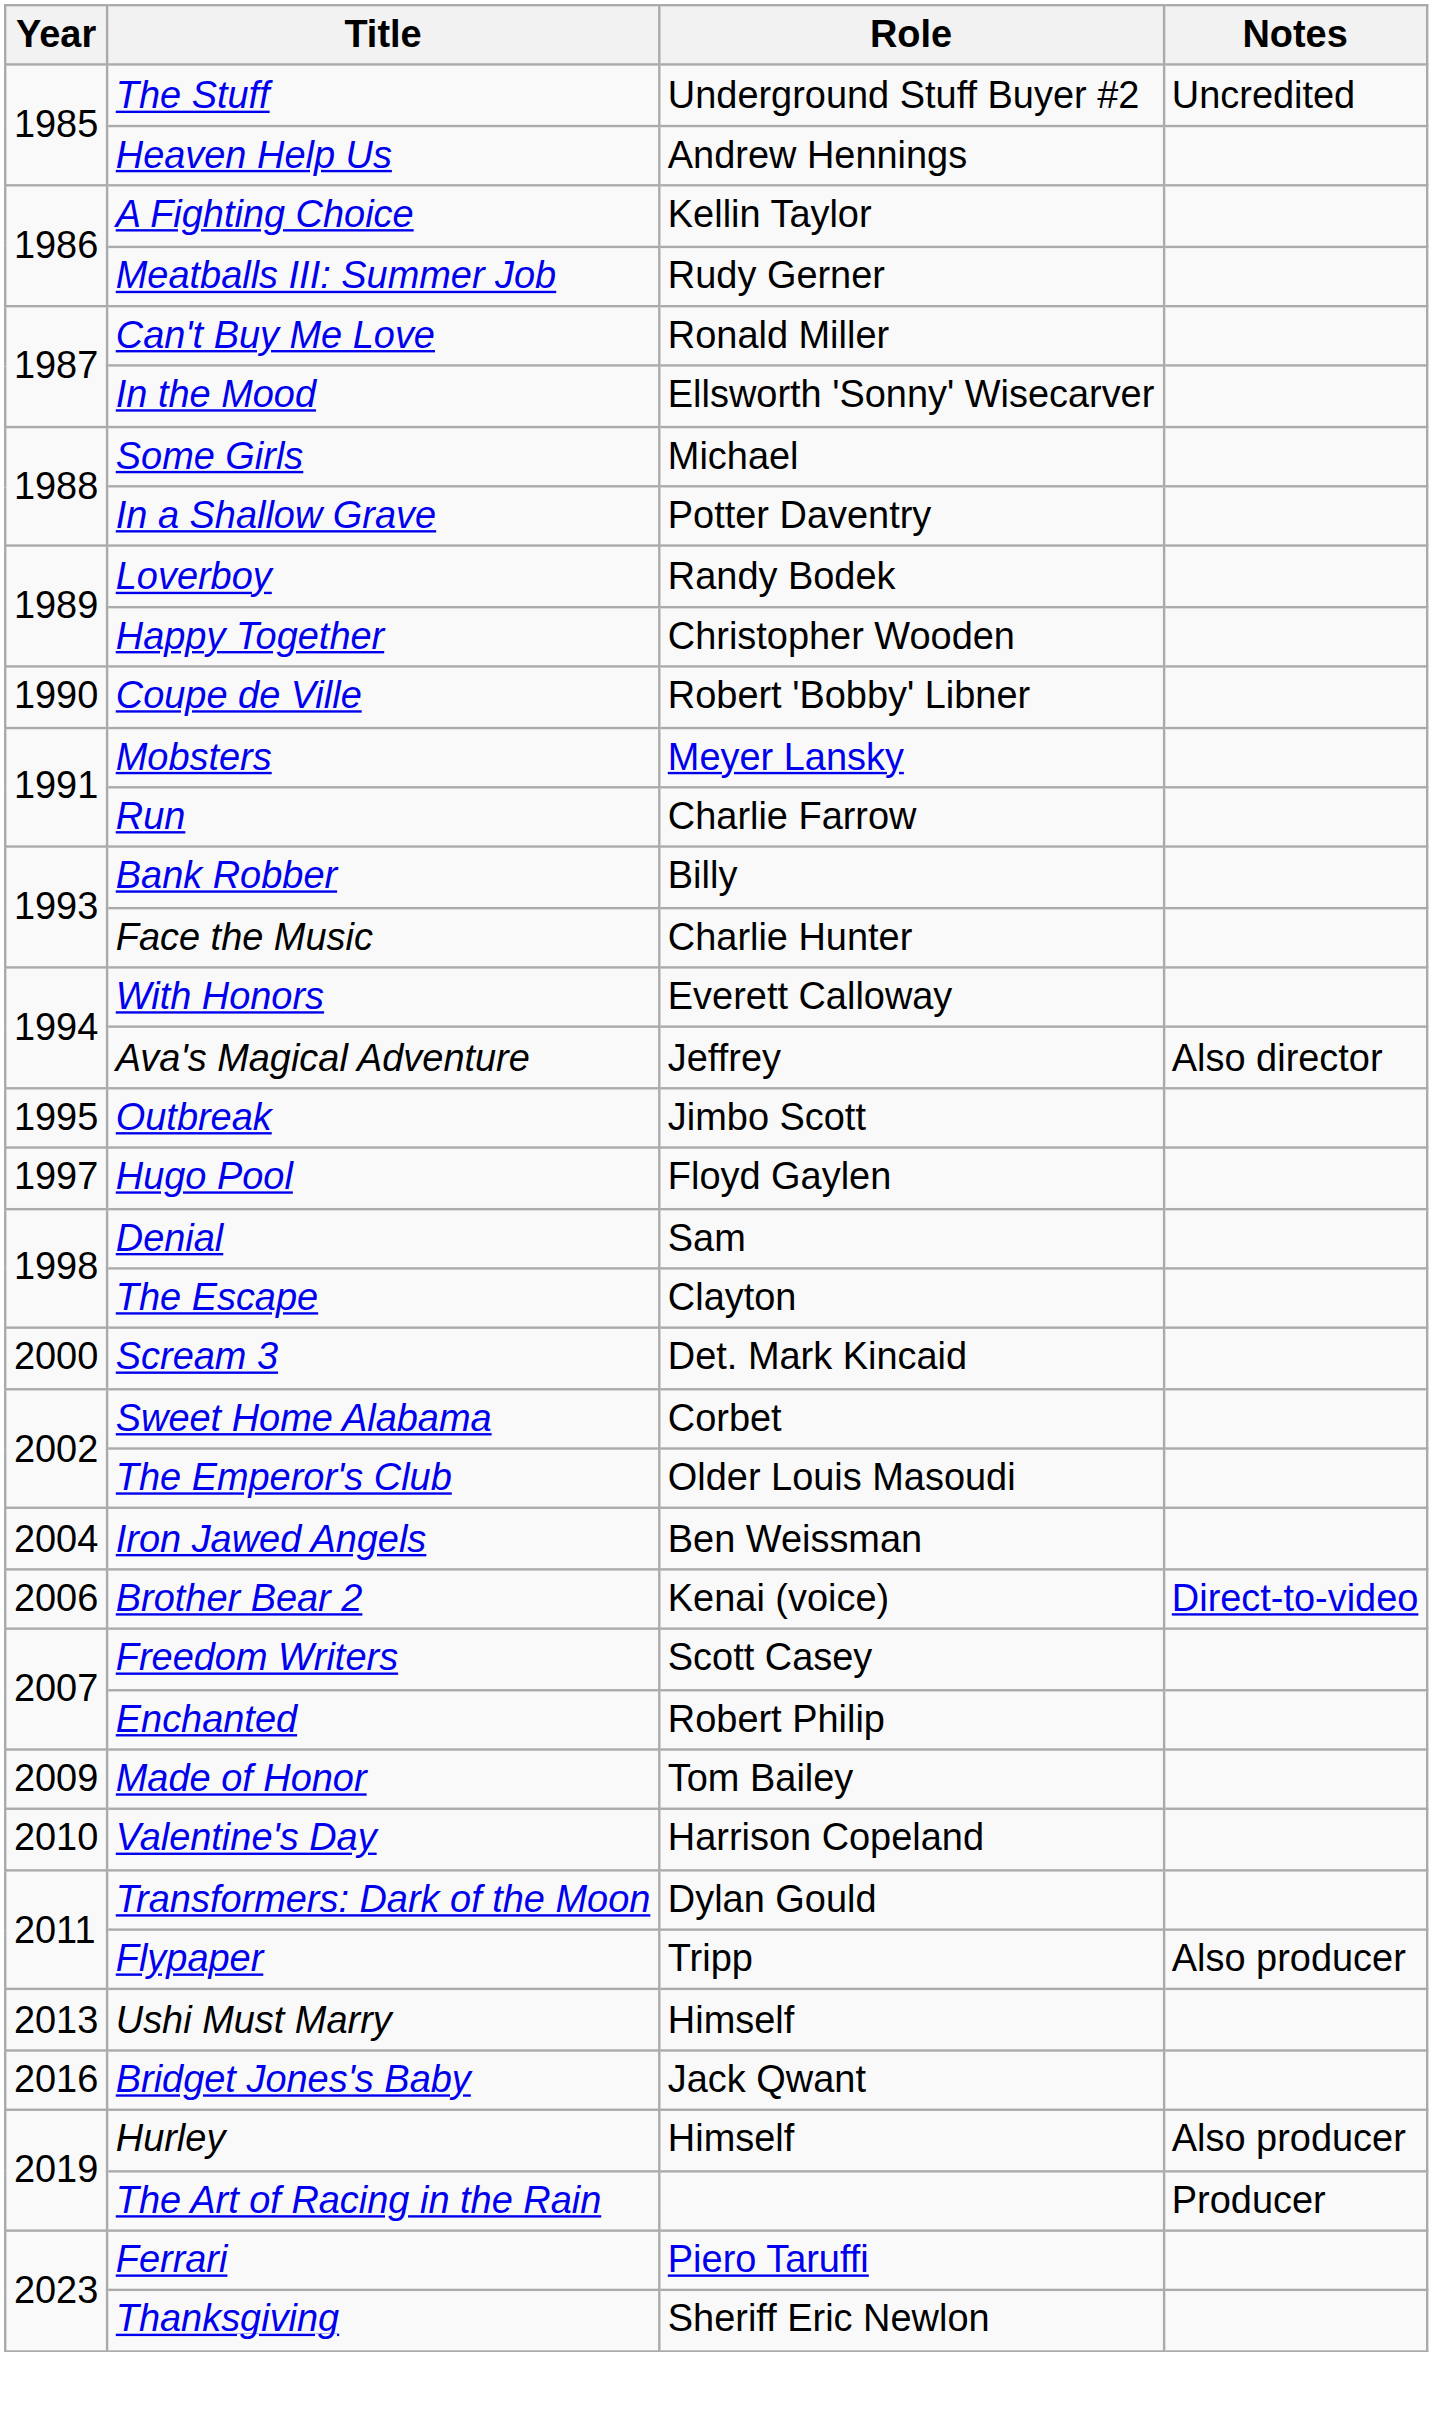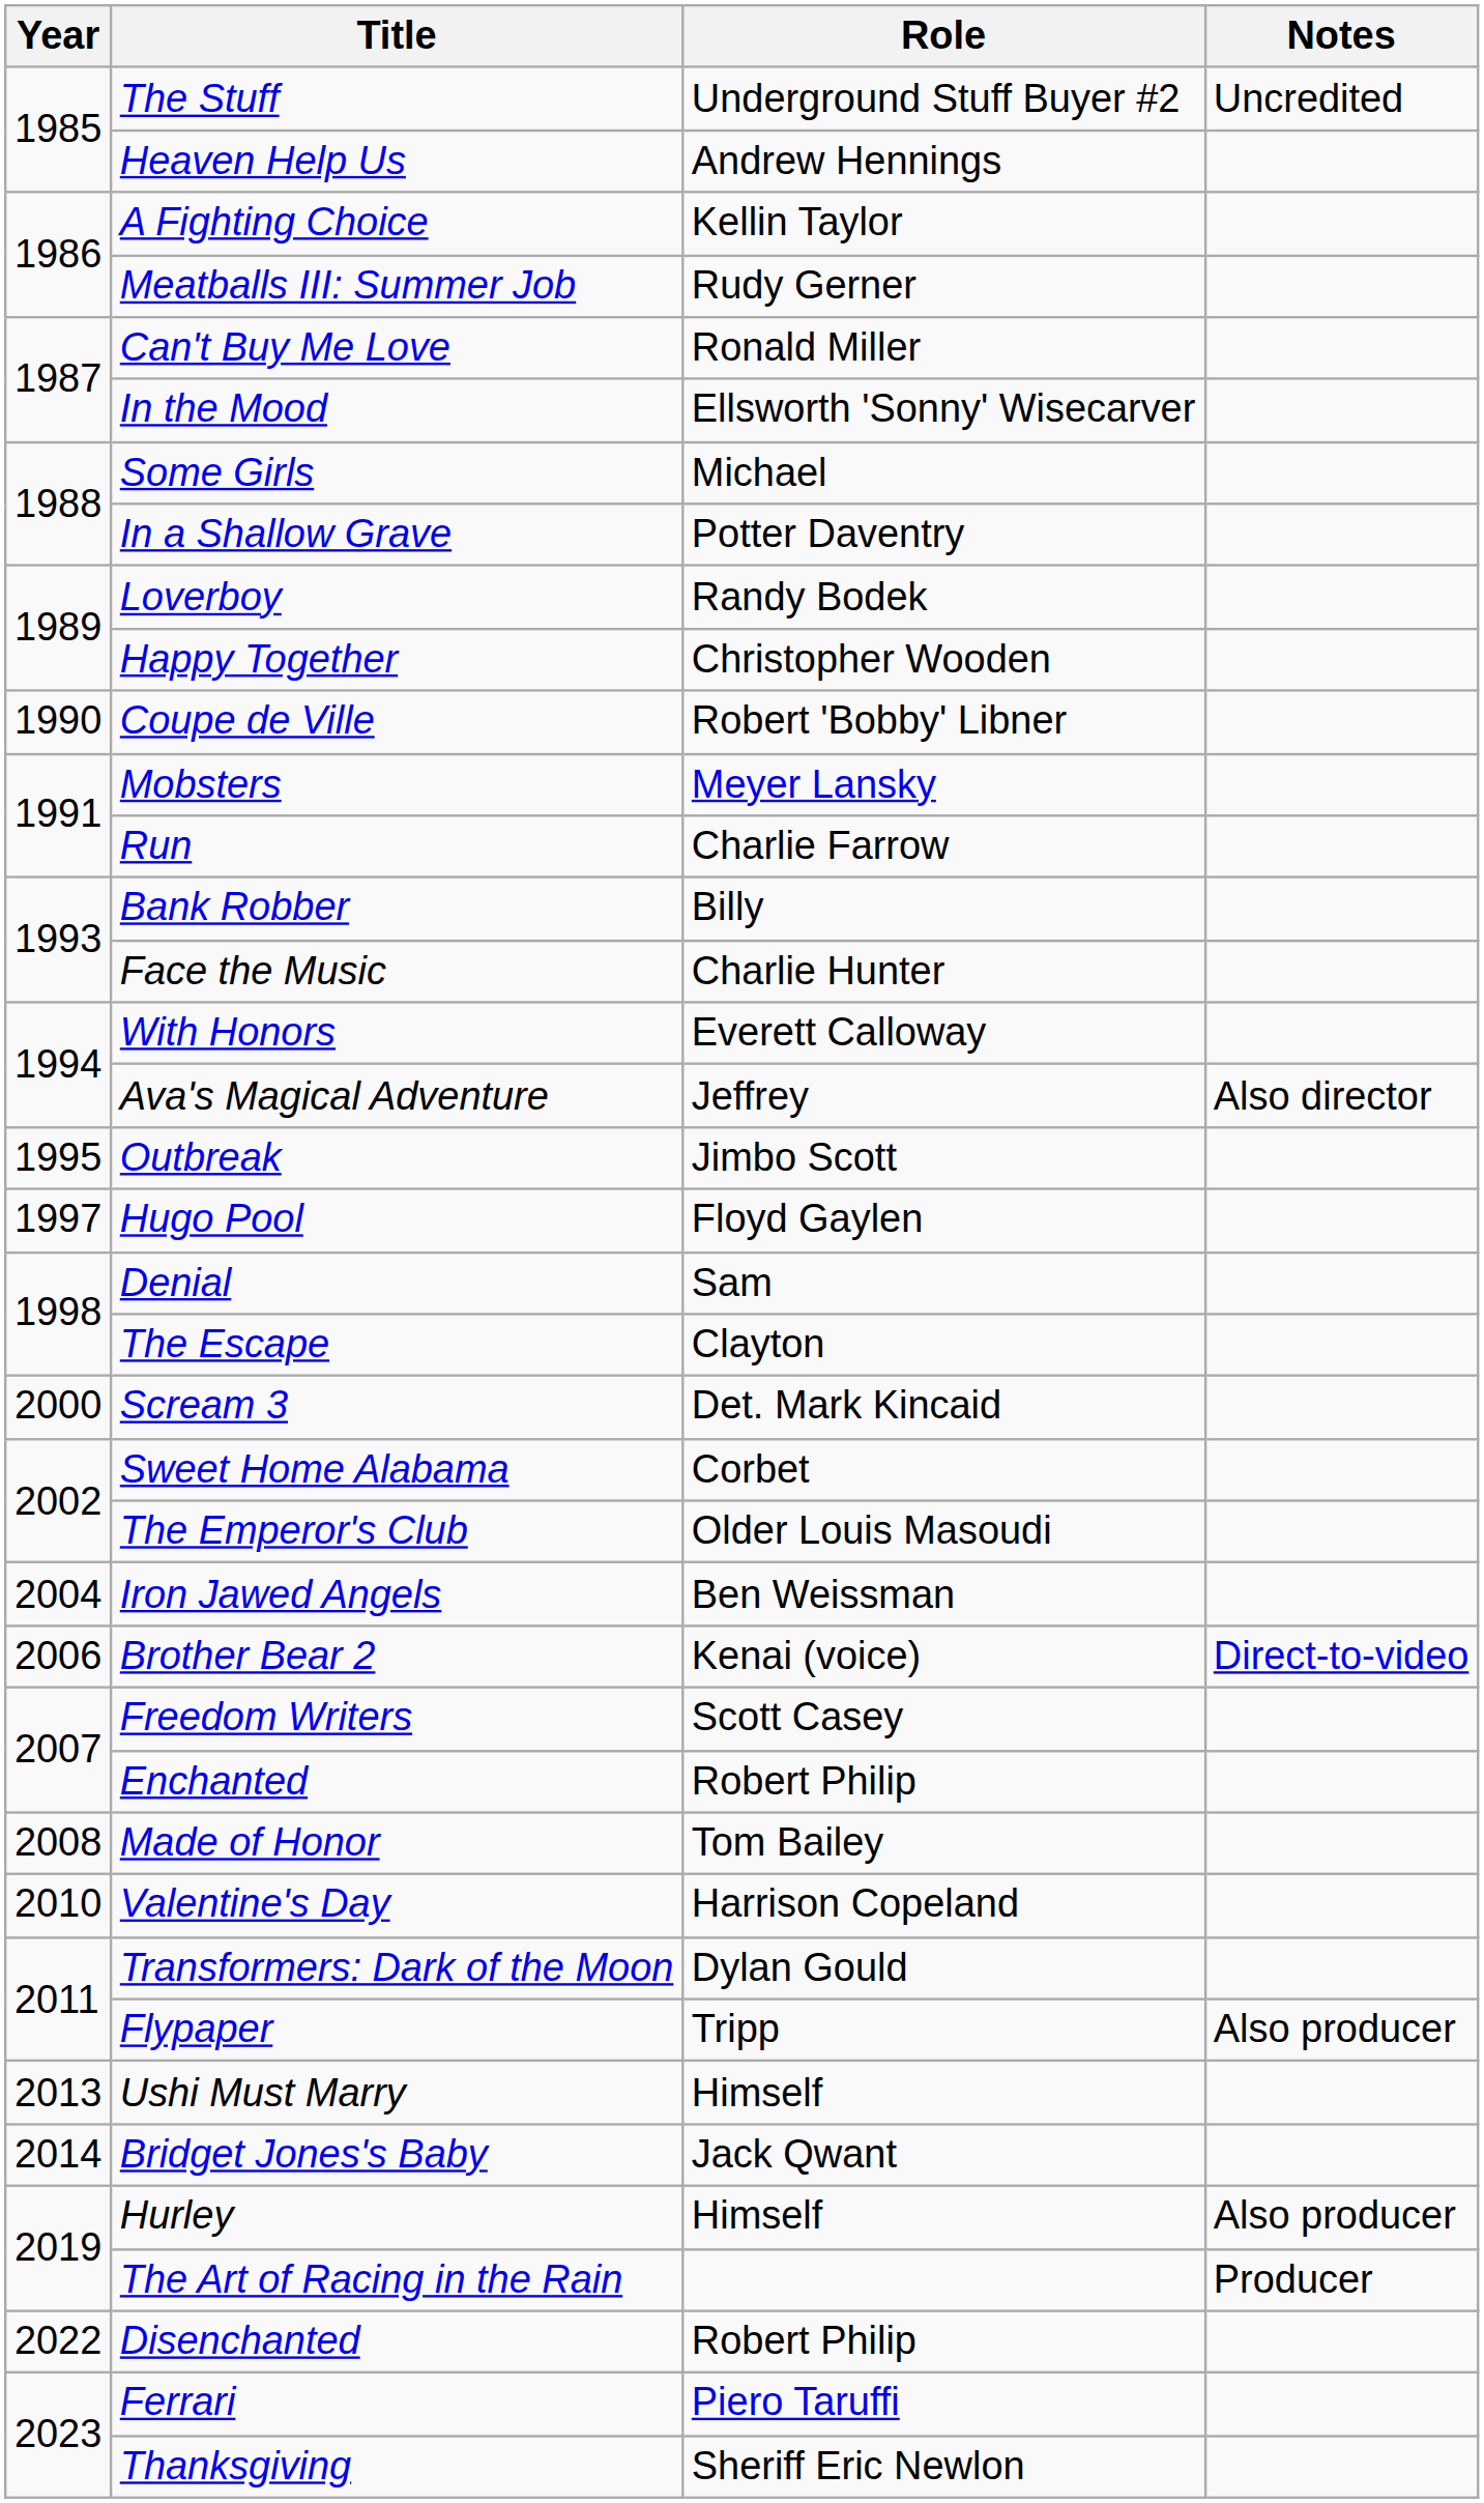Made of Honor | Year: 2009 -> 2008
Bridget Jones's Baby | Year: 2016 -> 2014
+ row: 2022 | Disenchanted | Robert Philip
